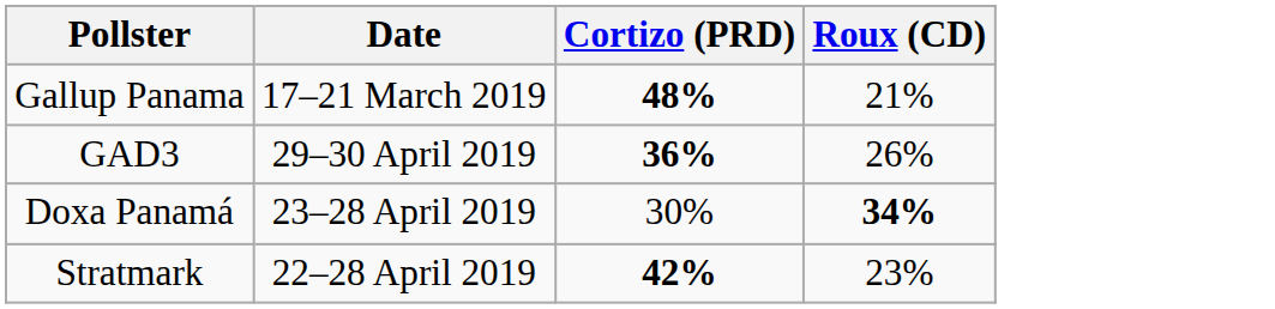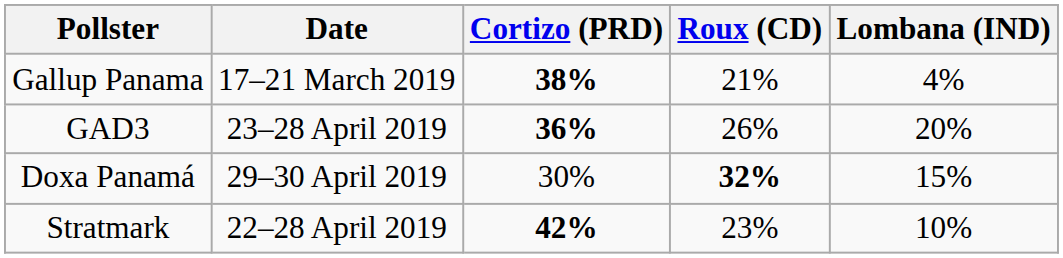+ column: Lombana (IND) | 4% | 20% | 15% | 10%
Gallup Panama | Cortizo (PRD): 48% -> 38%
GAD3 | Date: 29–30 April 2019 -> 23–28 April 2019
Doxa Panamá | Date: 23–28 April 2019 -> 29–30 April 2019
Doxa Panamá | Roux (CD): 34% -> 32%
